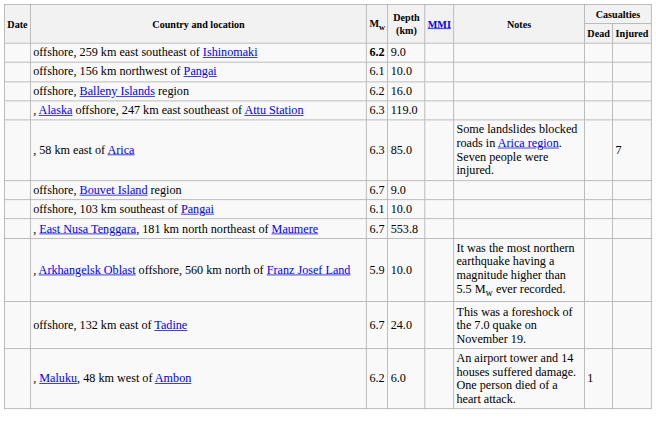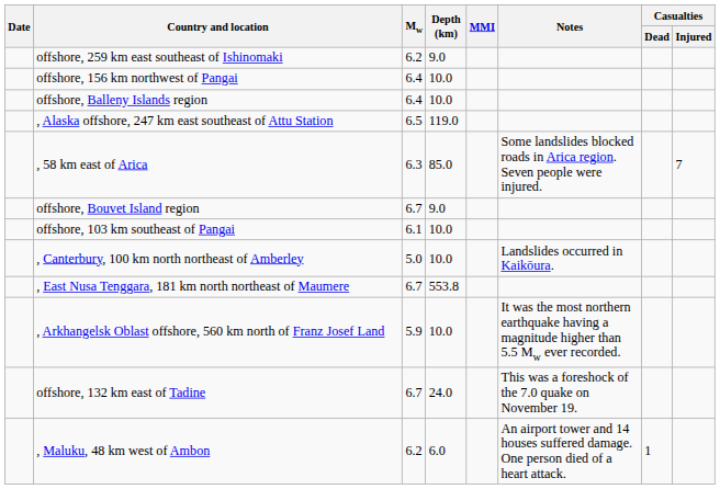offshore, 259 km east southeast of Ishinomaki | Mw: bold -> normal
offshore, 156 km northwest of Pangai | Mw: 6.1 -> 6.4
offshore, Balleny Islands region | Mw: 6.2 -> 6.4
offshore, Balleny Islands region | Depth (km): 16.0 -> 10.0
, Alaska offshore, 247 km east southeast of Attu Station | Mw: 6.3 -> 6.5
+ row: , Canterbury, 100 km north northeast of Amberley | 5.0 | 10.0 | Landslides occurred in Kaikōura.
